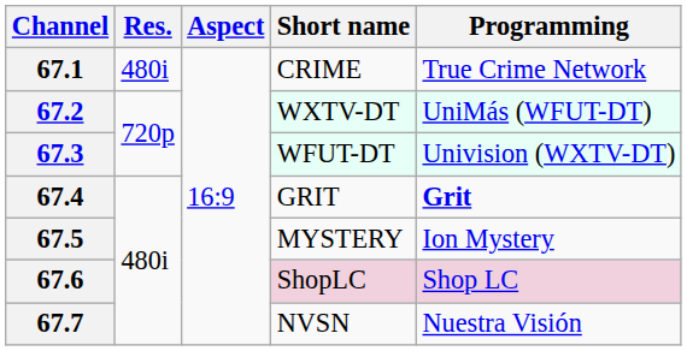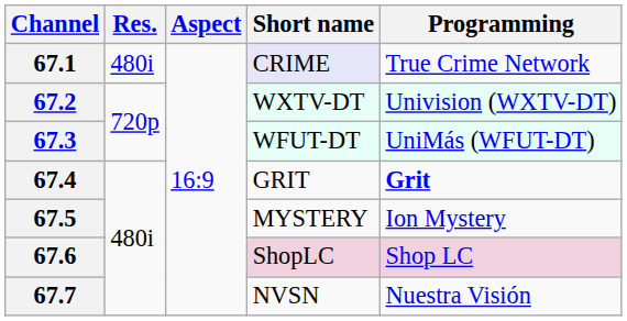67.1 | Short name: no background -> lavender background
67.2 | Programming: UniMás (WFUT-DT) -> Univision (WXTV-DT)
67.3 | Programming: Univision (WXTV-DT) -> UniMás (WFUT-DT)
